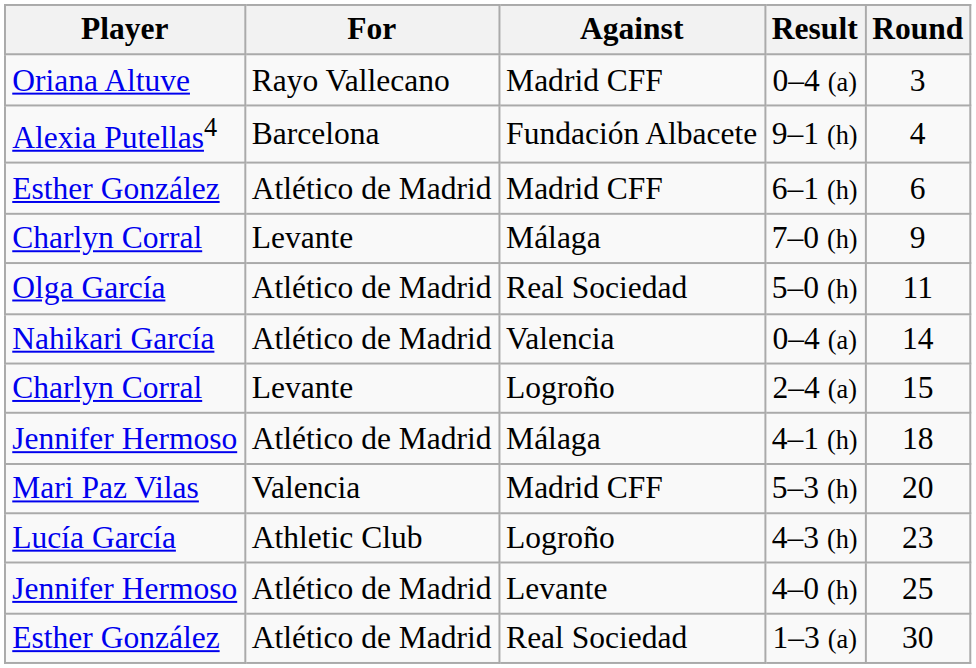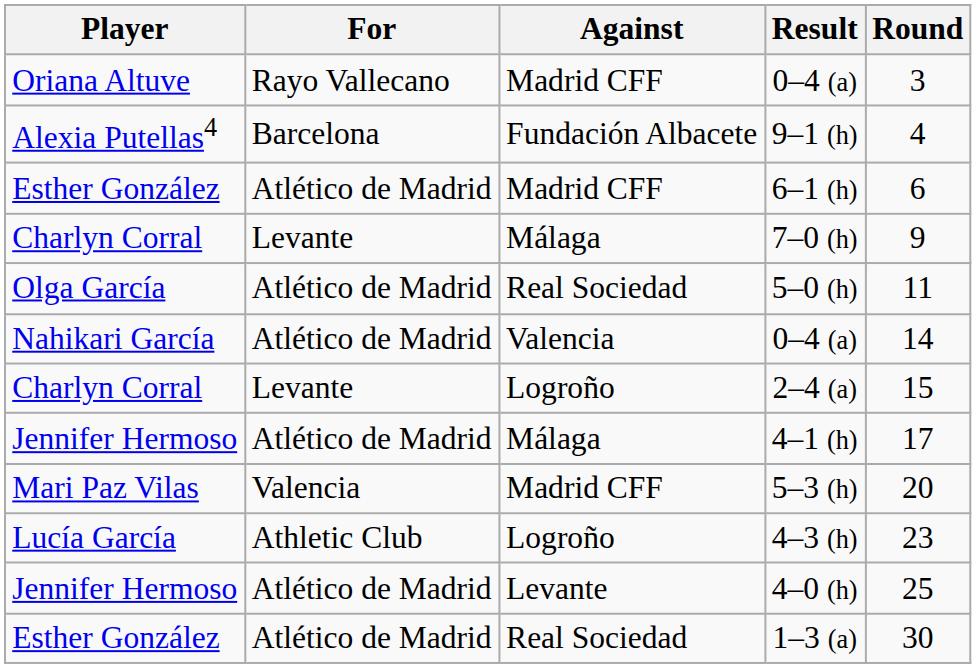4–1 (h) | Round: 18 -> 17
